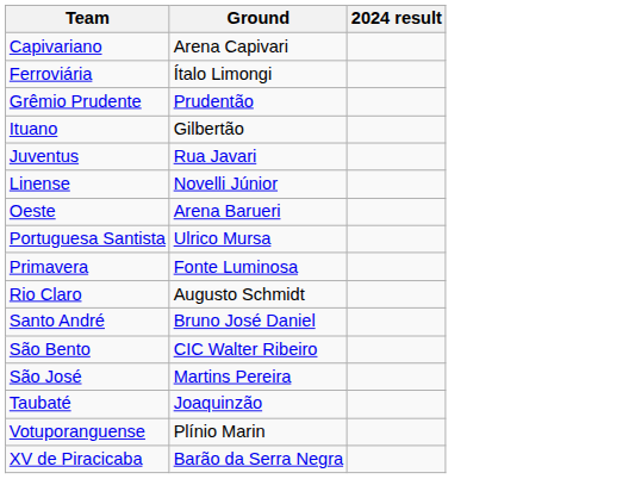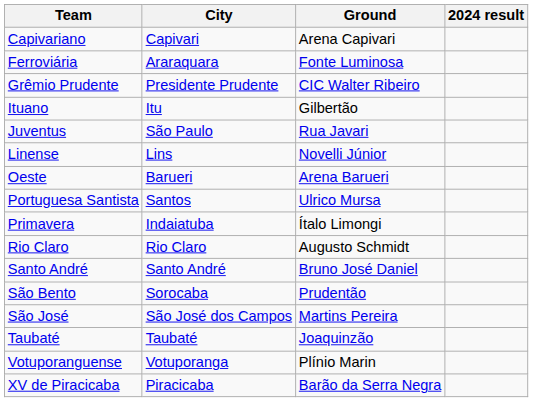+ column: City | Capivari | Araraquara | Presidente Prudente | Itu | São Paulo | Lins | Barueri | Santos | Indaiatuba | Rio Claro | Santo André | Sorocaba | São José dos Campos | Taubaté | Votuporanga | Piracicaba
Ferroviária | Ground: Ítalo Limongi -> Fonte Luminosa
Grêmio Prudente | Ground: Prudentão -> CIC Walter Ribeiro
Primavera | Ground: Fonte Luminosa -> Ítalo Limongi
São Bento | Ground: CIC Walter Ribeiro -> Prudentão
